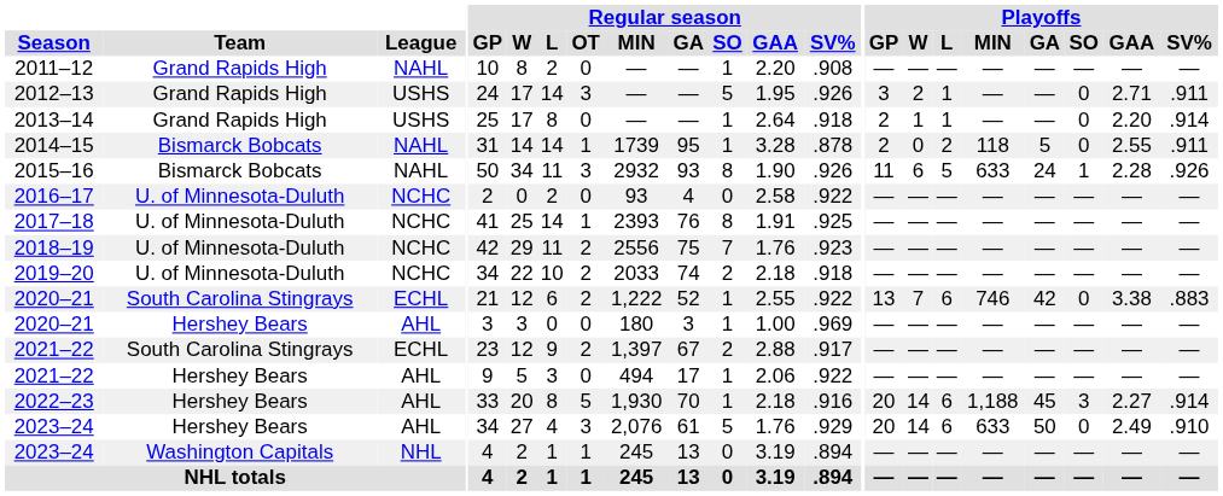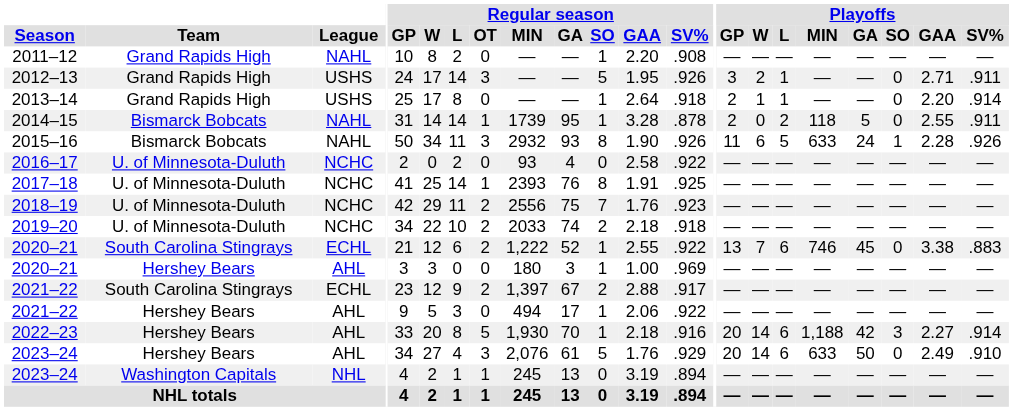2020–21 / South Carolina Stingrays | Playoffs / GA: 42 -> 45
2022–23 | Playoffs / GA: 45 -> 42
